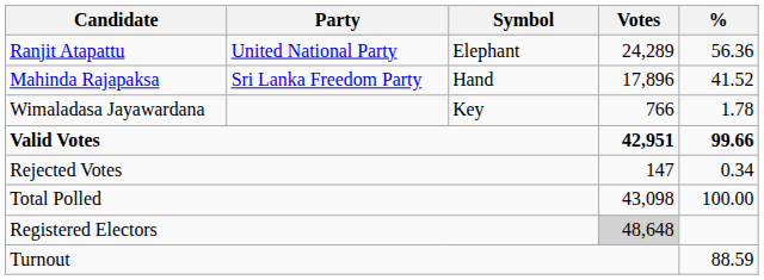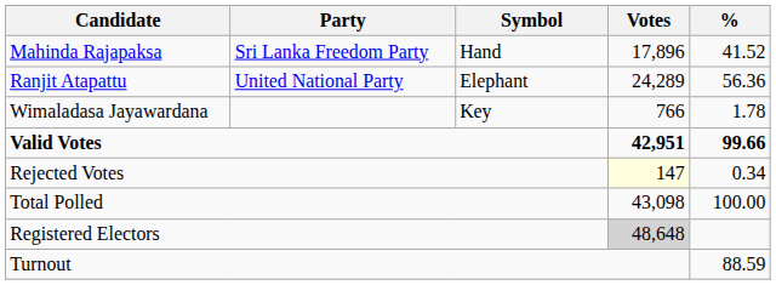rows swapped: Ranjit Atapattu <-> Mahinda Rajapaksa
Rejected Votes | Votes: no background -> lightyellow background
